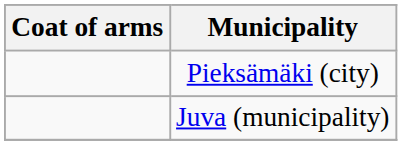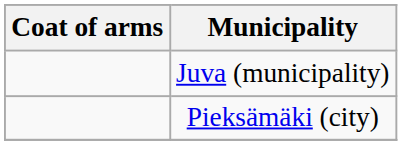rows swapped: Juva (municipality) <-> Pieksämäki (city)
